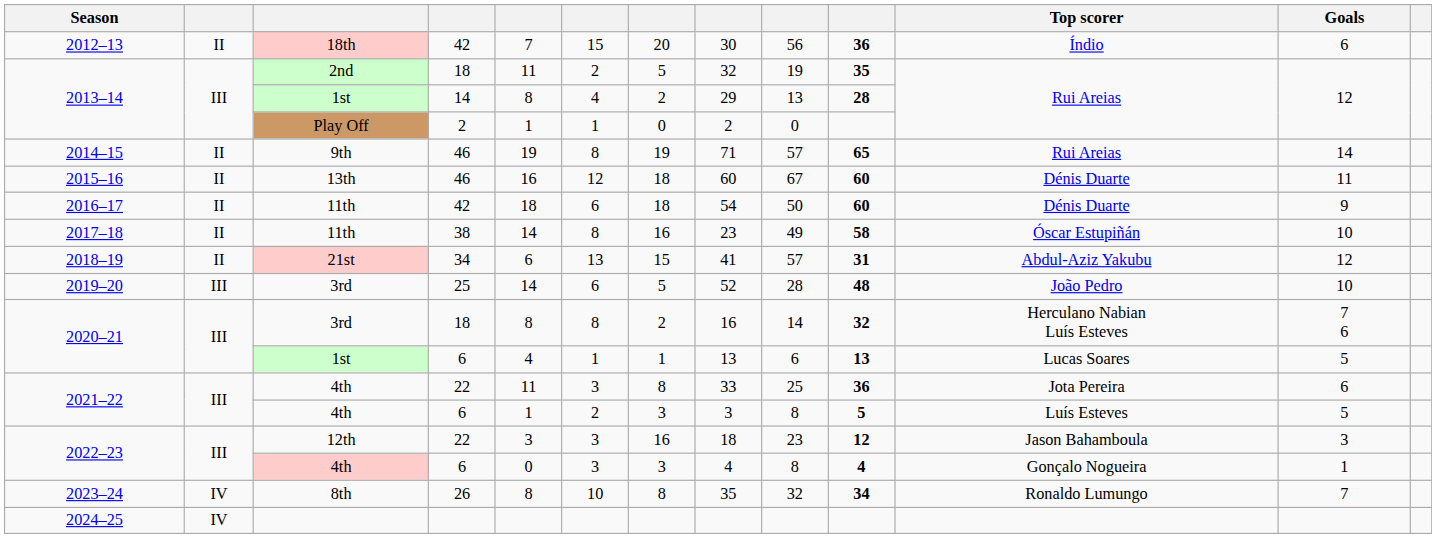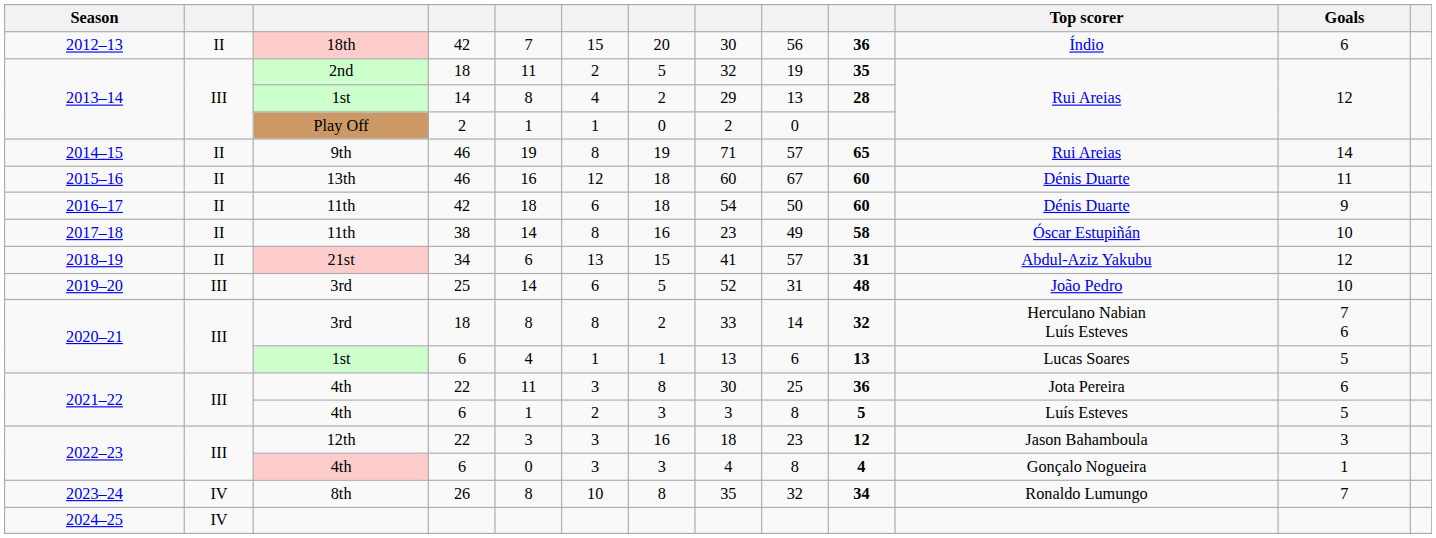2019–20 | column 9: 28 -> 31
2020–21 / 18 | column 8: 16 -> 33
2021–22 / 22 | column 8: 33 -> 30
